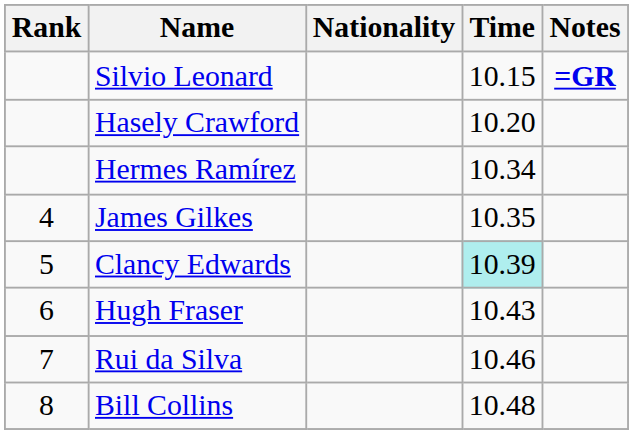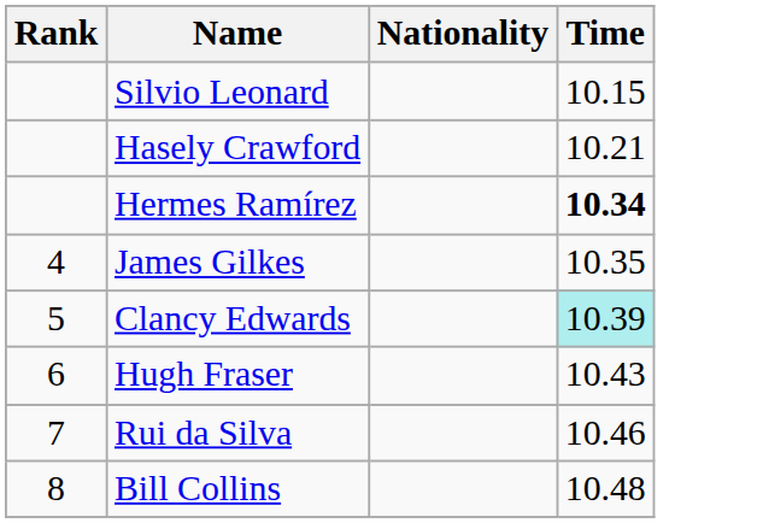- column: Notes | =GR
Hasely Crawford | Time: 10.20 -> 10.21
Hermes Ramírez | Time: normal -> bold
